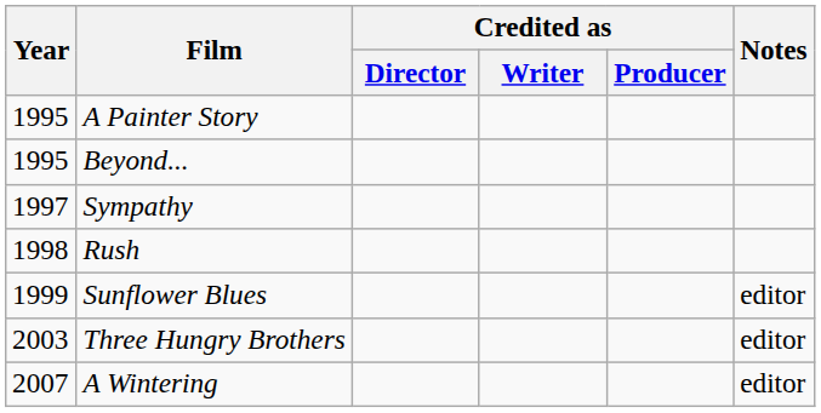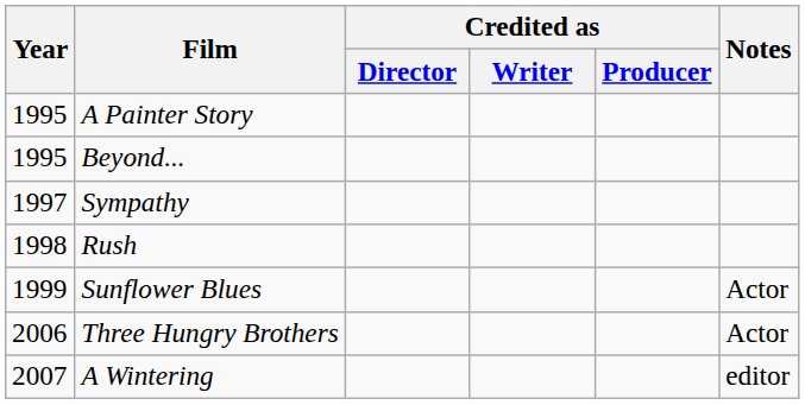Sunflower Blues | Notes: editor -> Actor
Three Hungry Brothers | Year: 2003 -> 2006
Three Hungry Brothers | Notes: editor -> Actor
